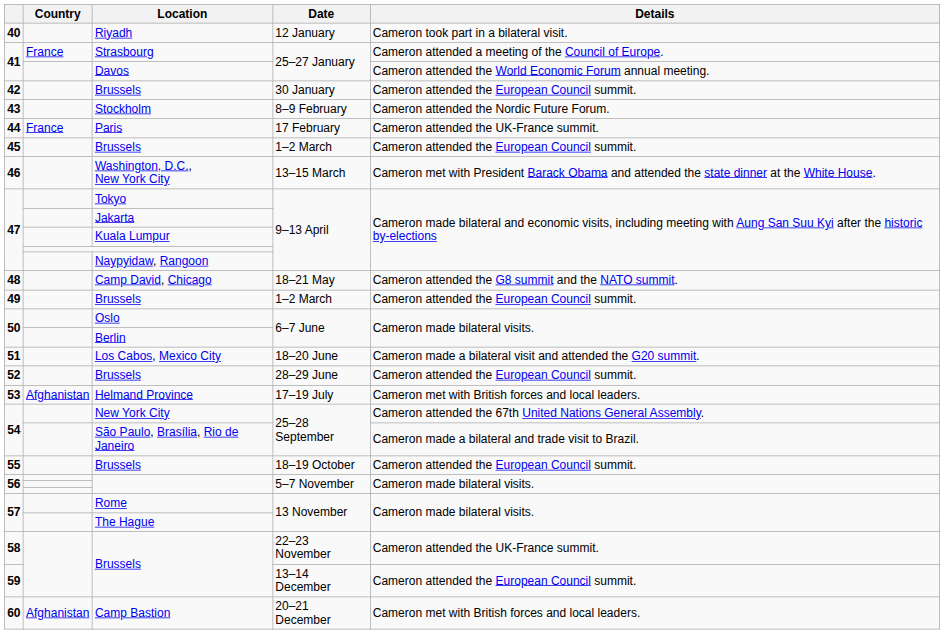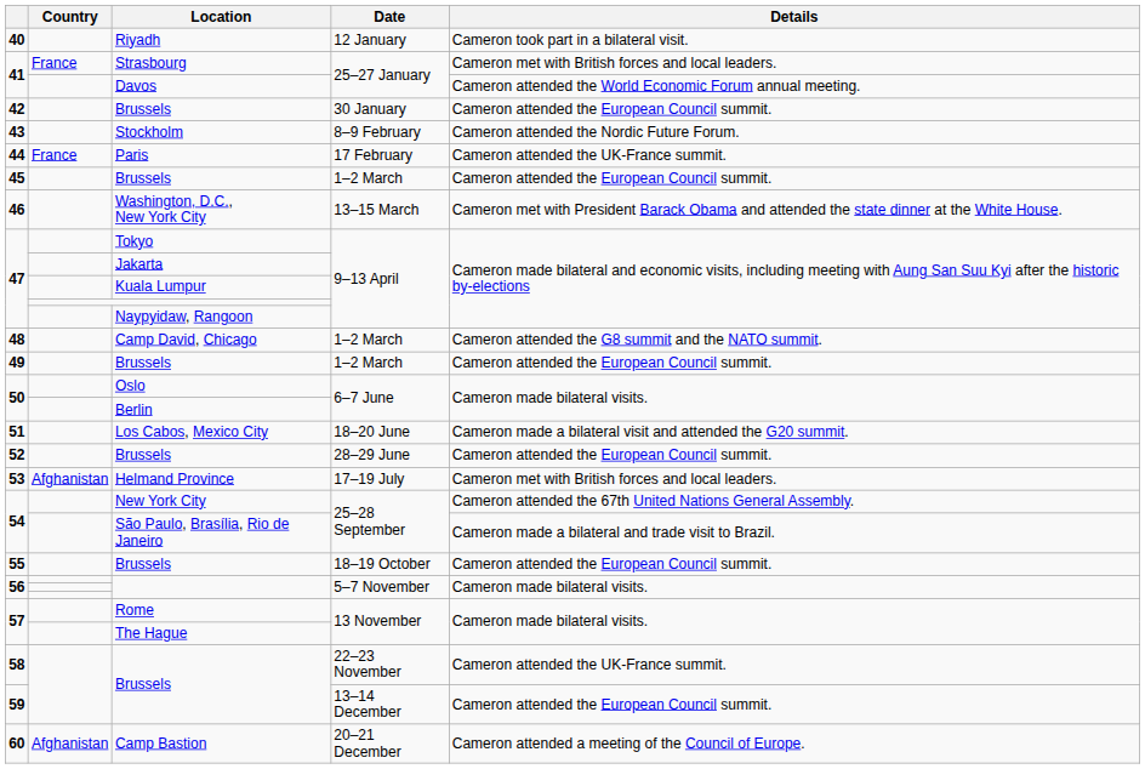Strasbourg | Details: Cameron attended a meeting of the Council of Europe. -> Cameron met with British forces and local leaders.
Camp David, Chicago | Date: 18–21 May -> 1–2 March
Camp Bastion | Details: Cameron met with British forces and local leaders. -> Cameron attended a meeting of the Council of Europe.
